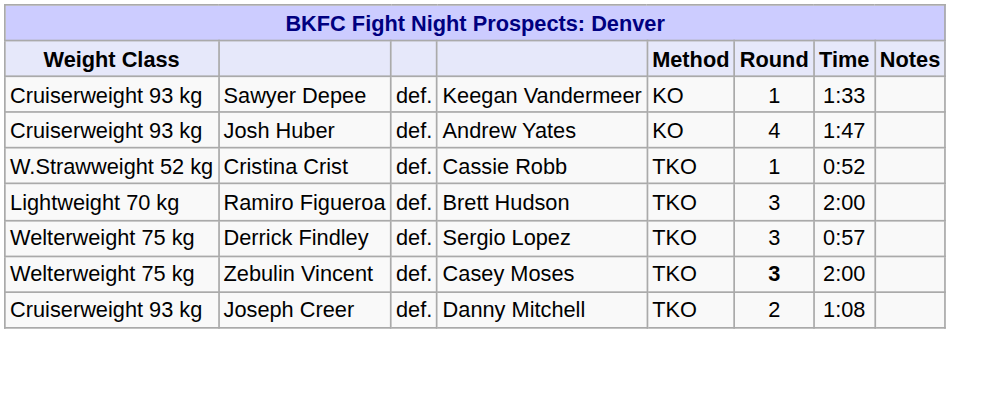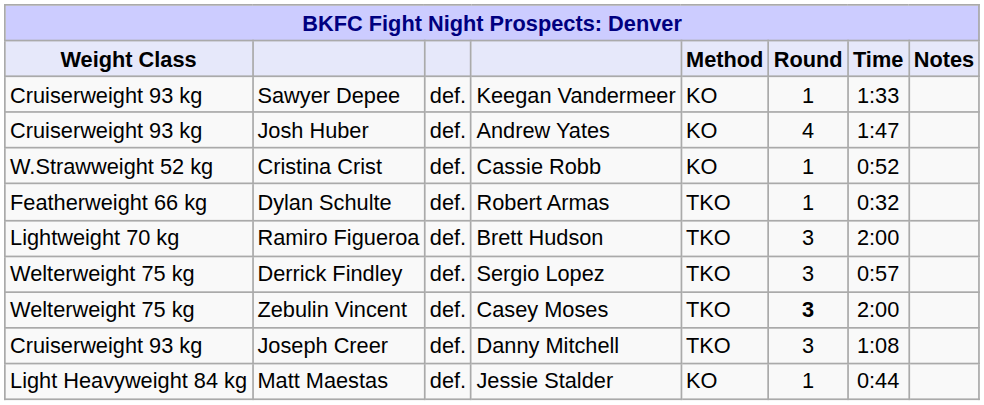Cristina Crist | Method: TKO -> KO
+ row: Featherweight 66 kg | Dylan Schulte | def. | Robert Armas | TKO | 1 | 0:32
Joseph Creer | Round: 2 -> 3
+ row: Light Heavyweight 84 kg | Matt Maestas | def. | Jessie Stalder | KO | 1 | 0:44
